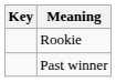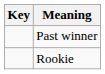rows swapped: Rookie <-> Past winner
